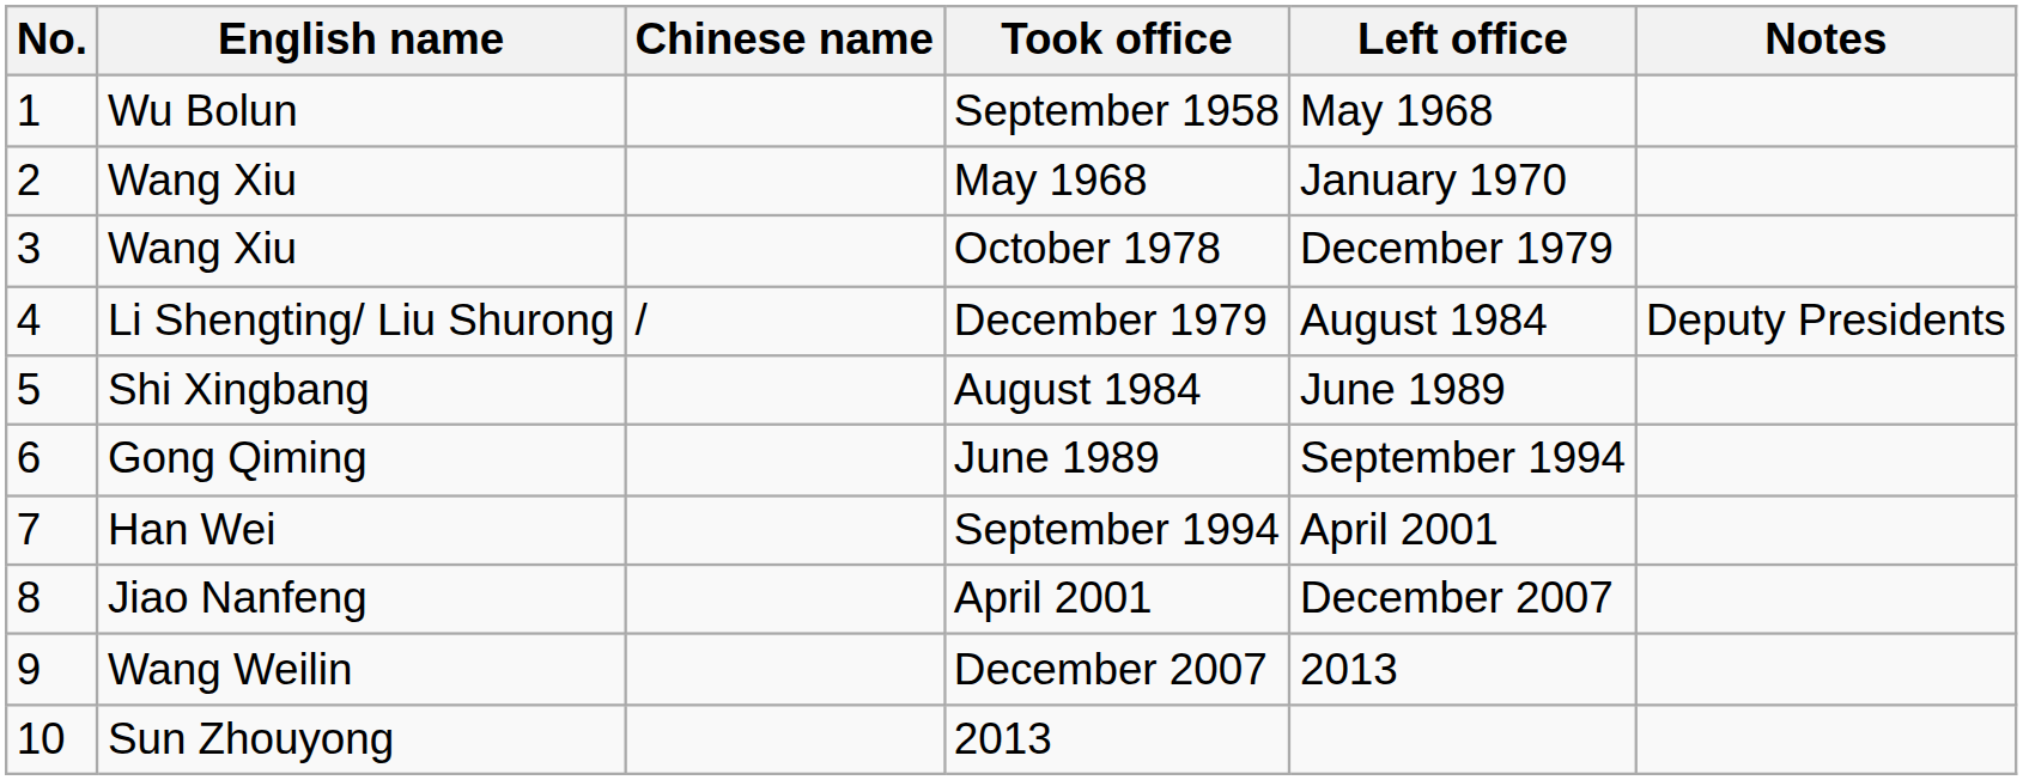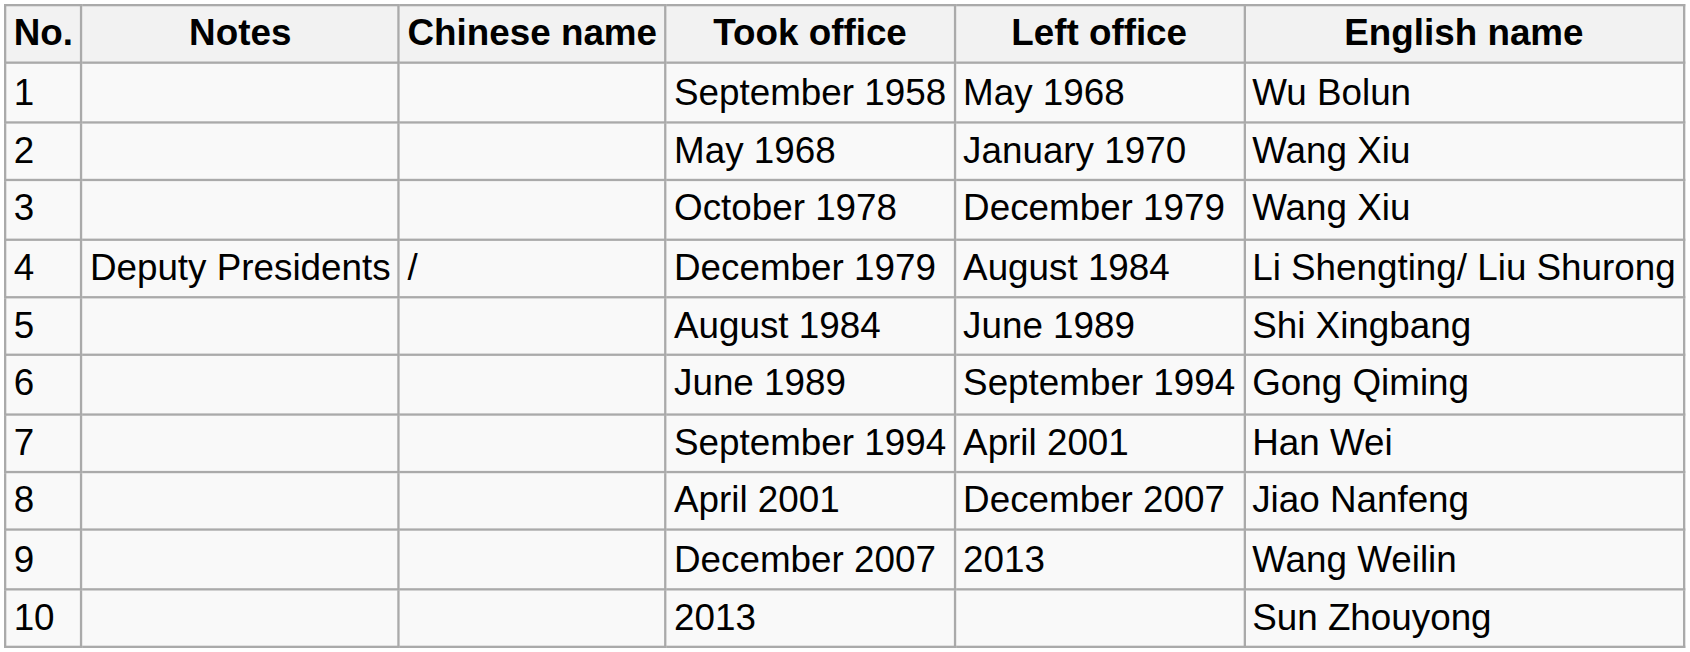columns swapped: English name <-> Notes
